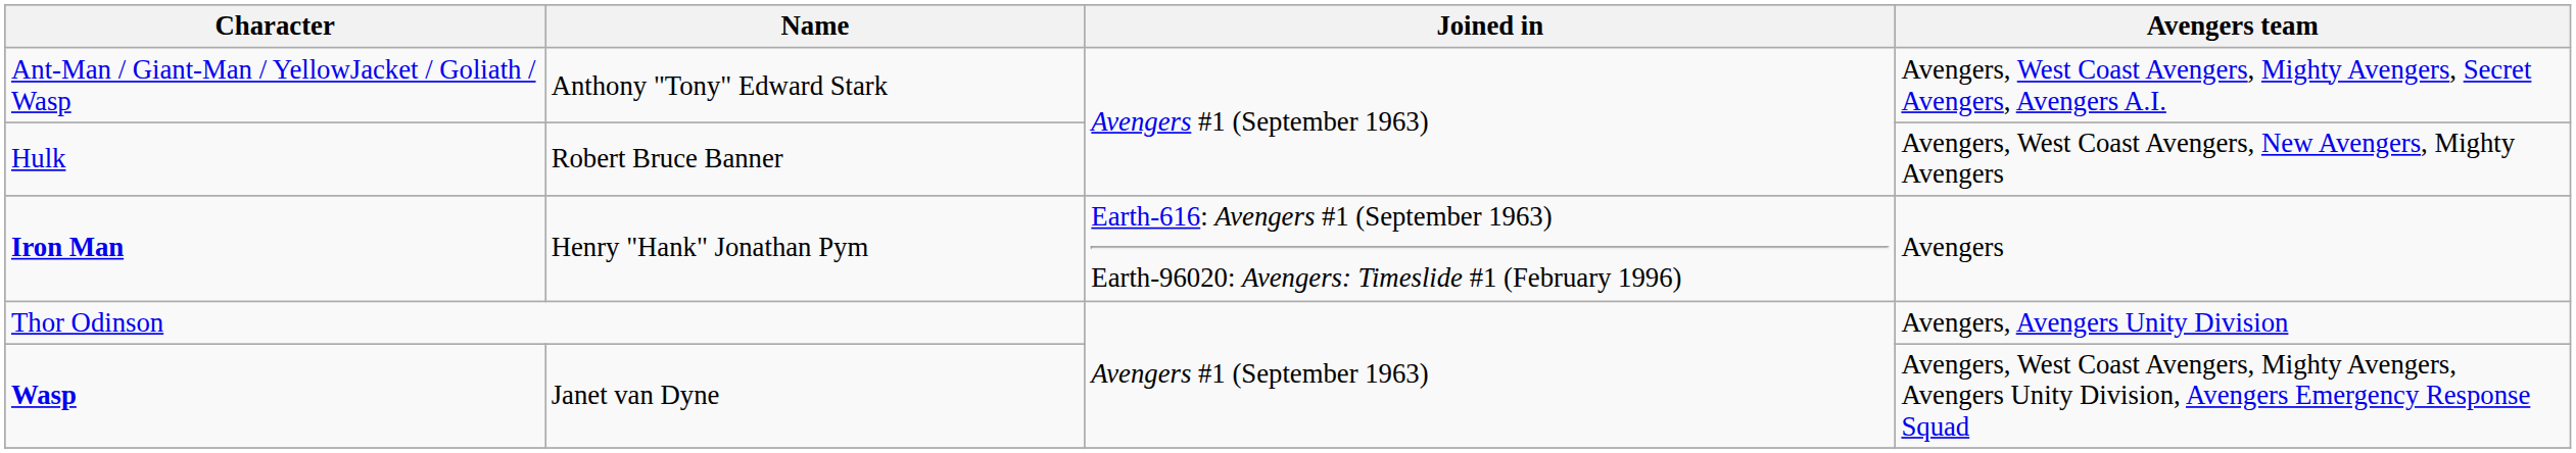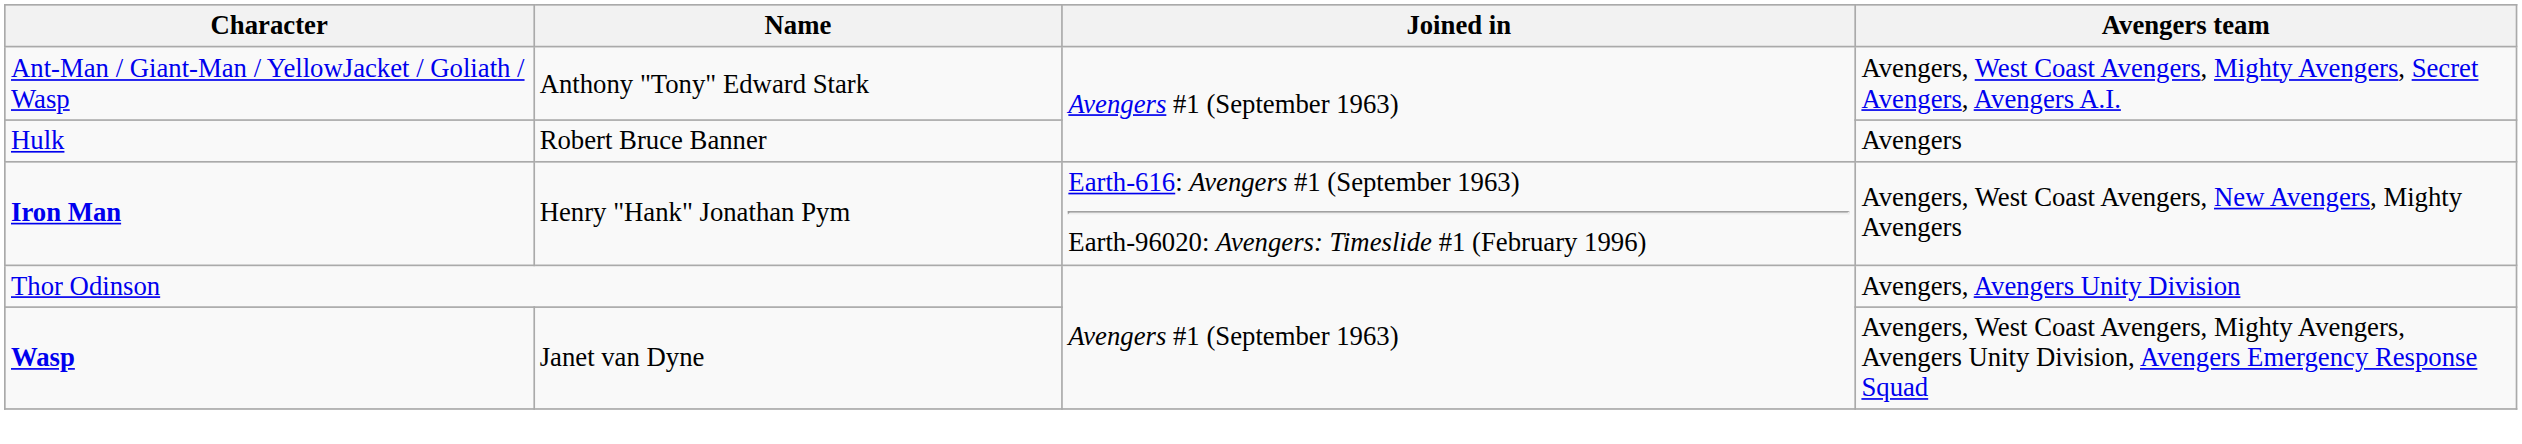Hulk | Avengers team: Avengers, West Coast Avengers, New Avengers, Mighty Avengers -> Avengers
Iron Man | Avengers team: Avengers -> Avengers, West Coast Avengers, New Avengers, Mighty Avengers
